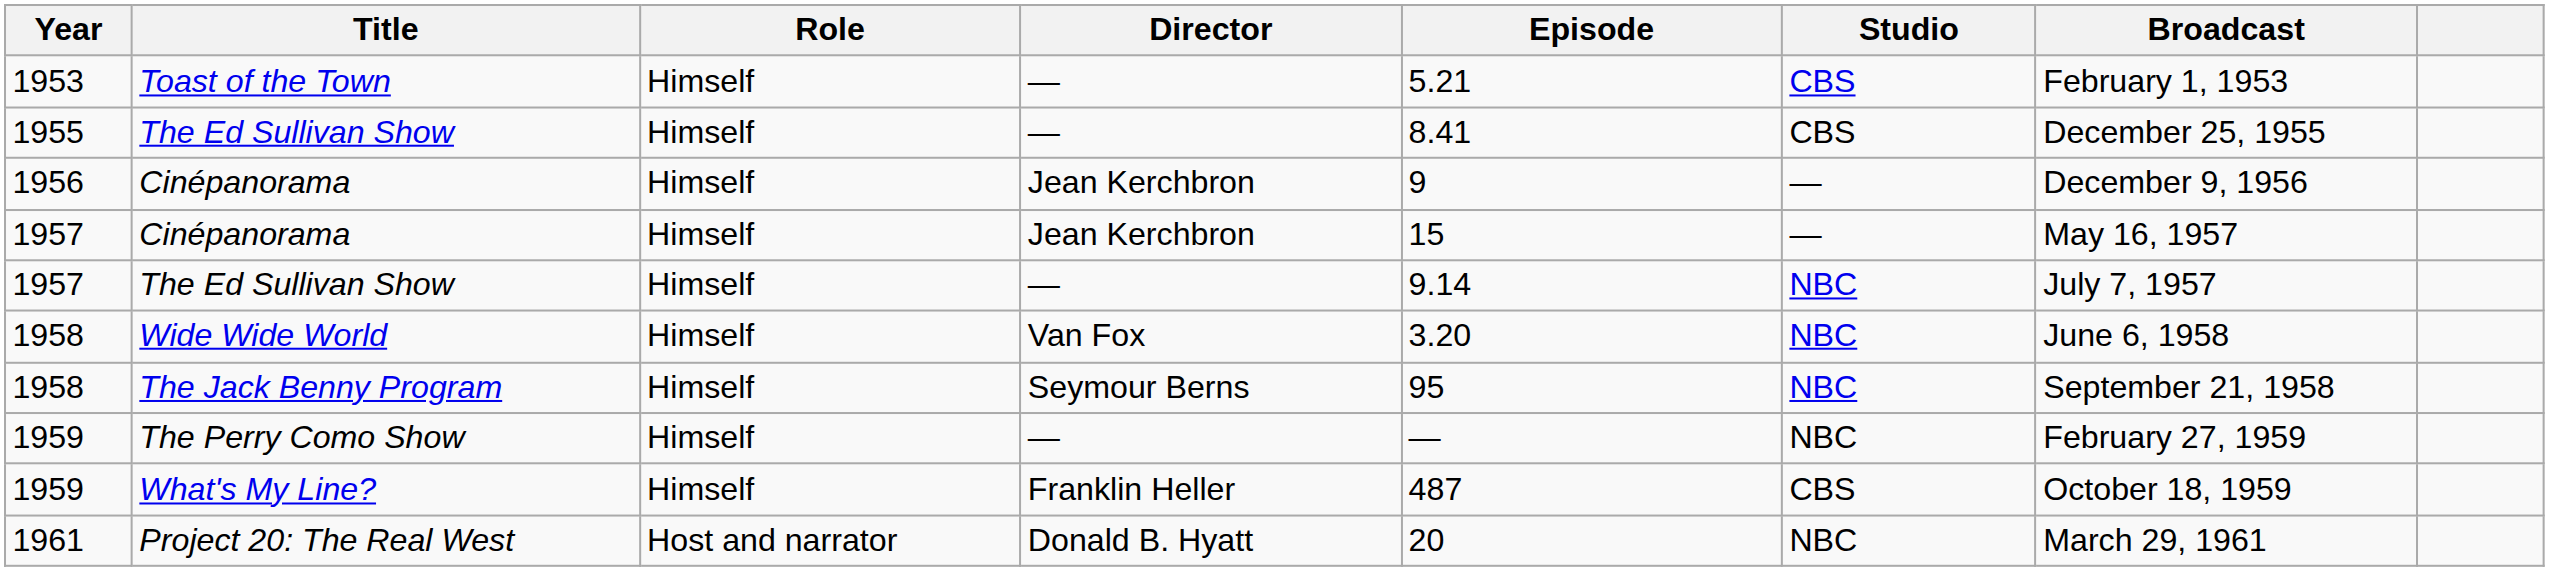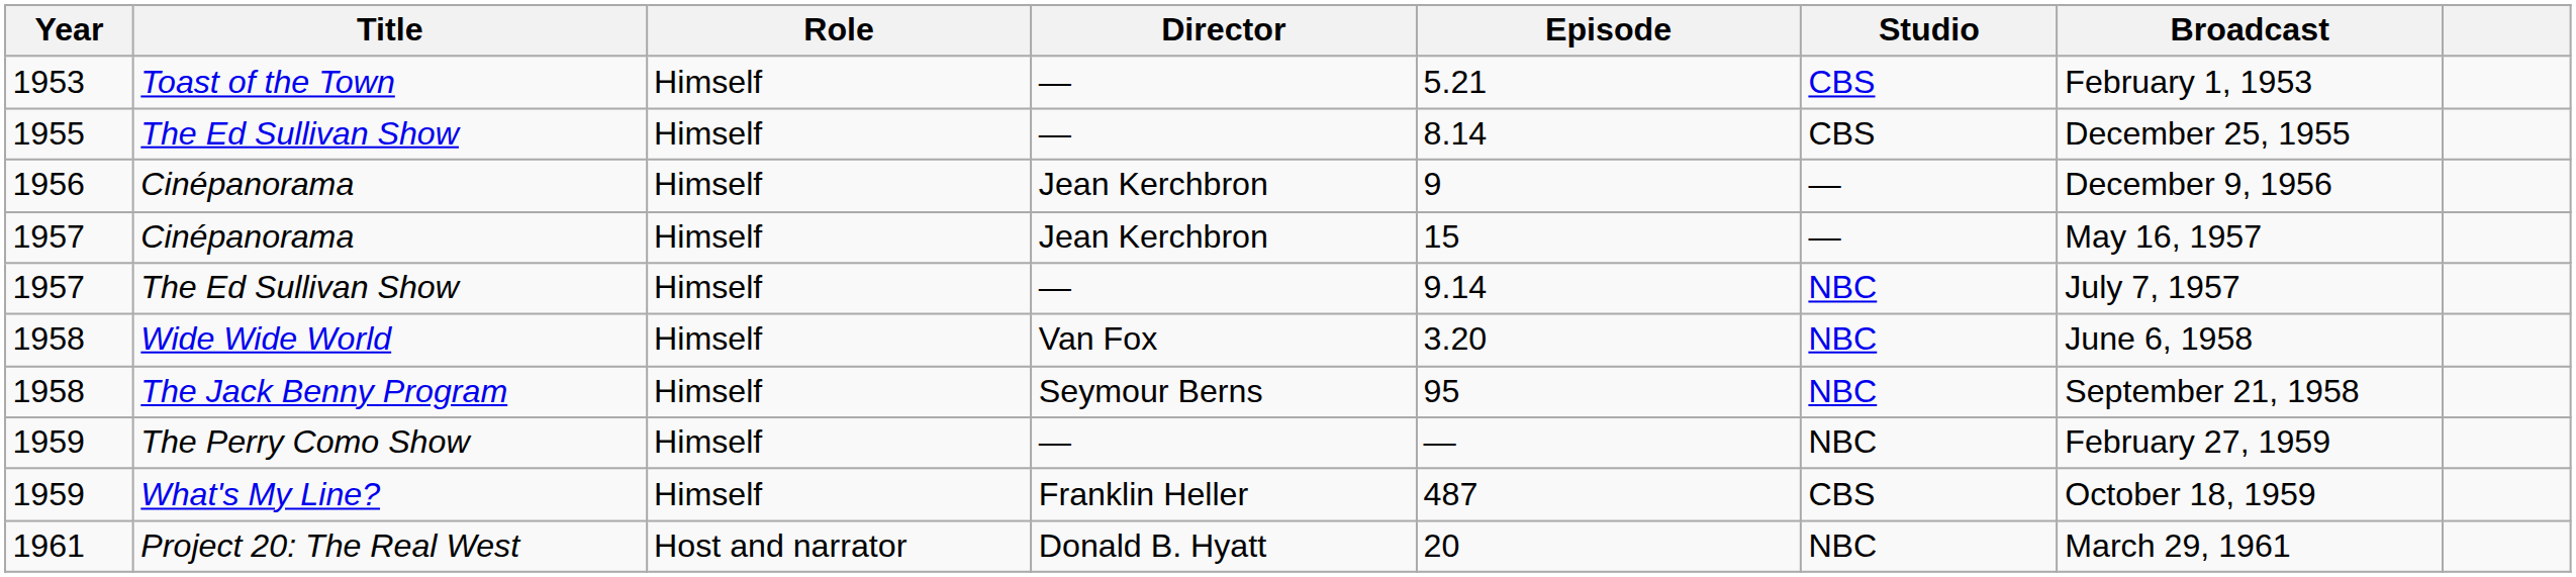1955 / The Ed Sullivan Show | Episode: 8.41 -> 8.14
